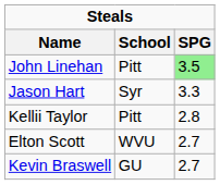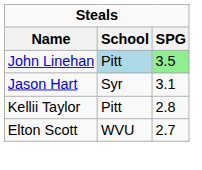John Linehan | School: no background -> lightblue background
Jason Hart | SPG: 3.3 -> 3.1
- row: Kevin Braswell | GU | 2.7
